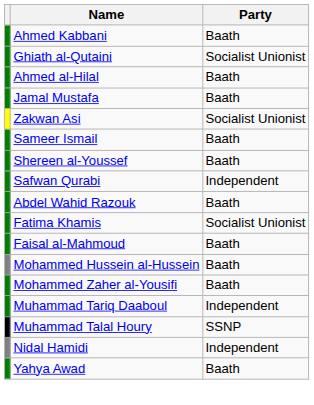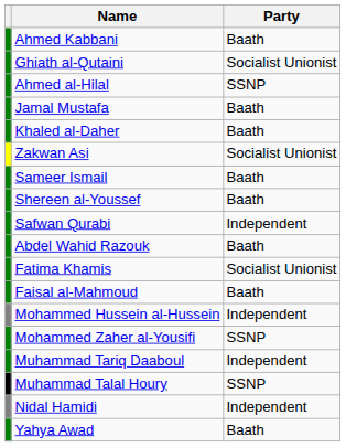Ahmed al-Hilal | Party: Baath -> SSNP
+ row: Khaled al-Daher | Baath
Mohammed Hussein al-Hussein | Party: Baath -> Independent
Mohammed Zaher al-Yousifi | Party: Baath -> SSNP
